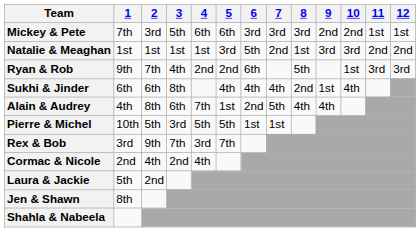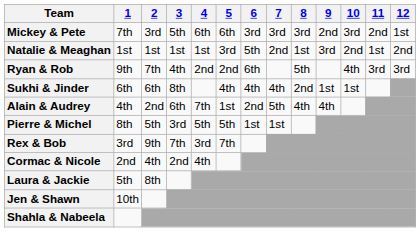Mickey & Pete | 10: 2nd -> 3rd
Mickey & Pete | 11: 1st -> 2nd
Natalie & Meaghan | 10: 3rd -> 2nd
Natalie & Meaghan | 11: 2nd -> 1st
Ryan & Rob | 10: 1st -> 4th
Sukhi & Jinder | 10: 4th -> 1st
Alain & Audrey | 2: 8th -> 2nd
Pierre & Michel | 1: 10th -> 8th
Laura & Jackie | 2: 2nd -> 8th
Jen & Shawn | 1: 8th -> 10th
